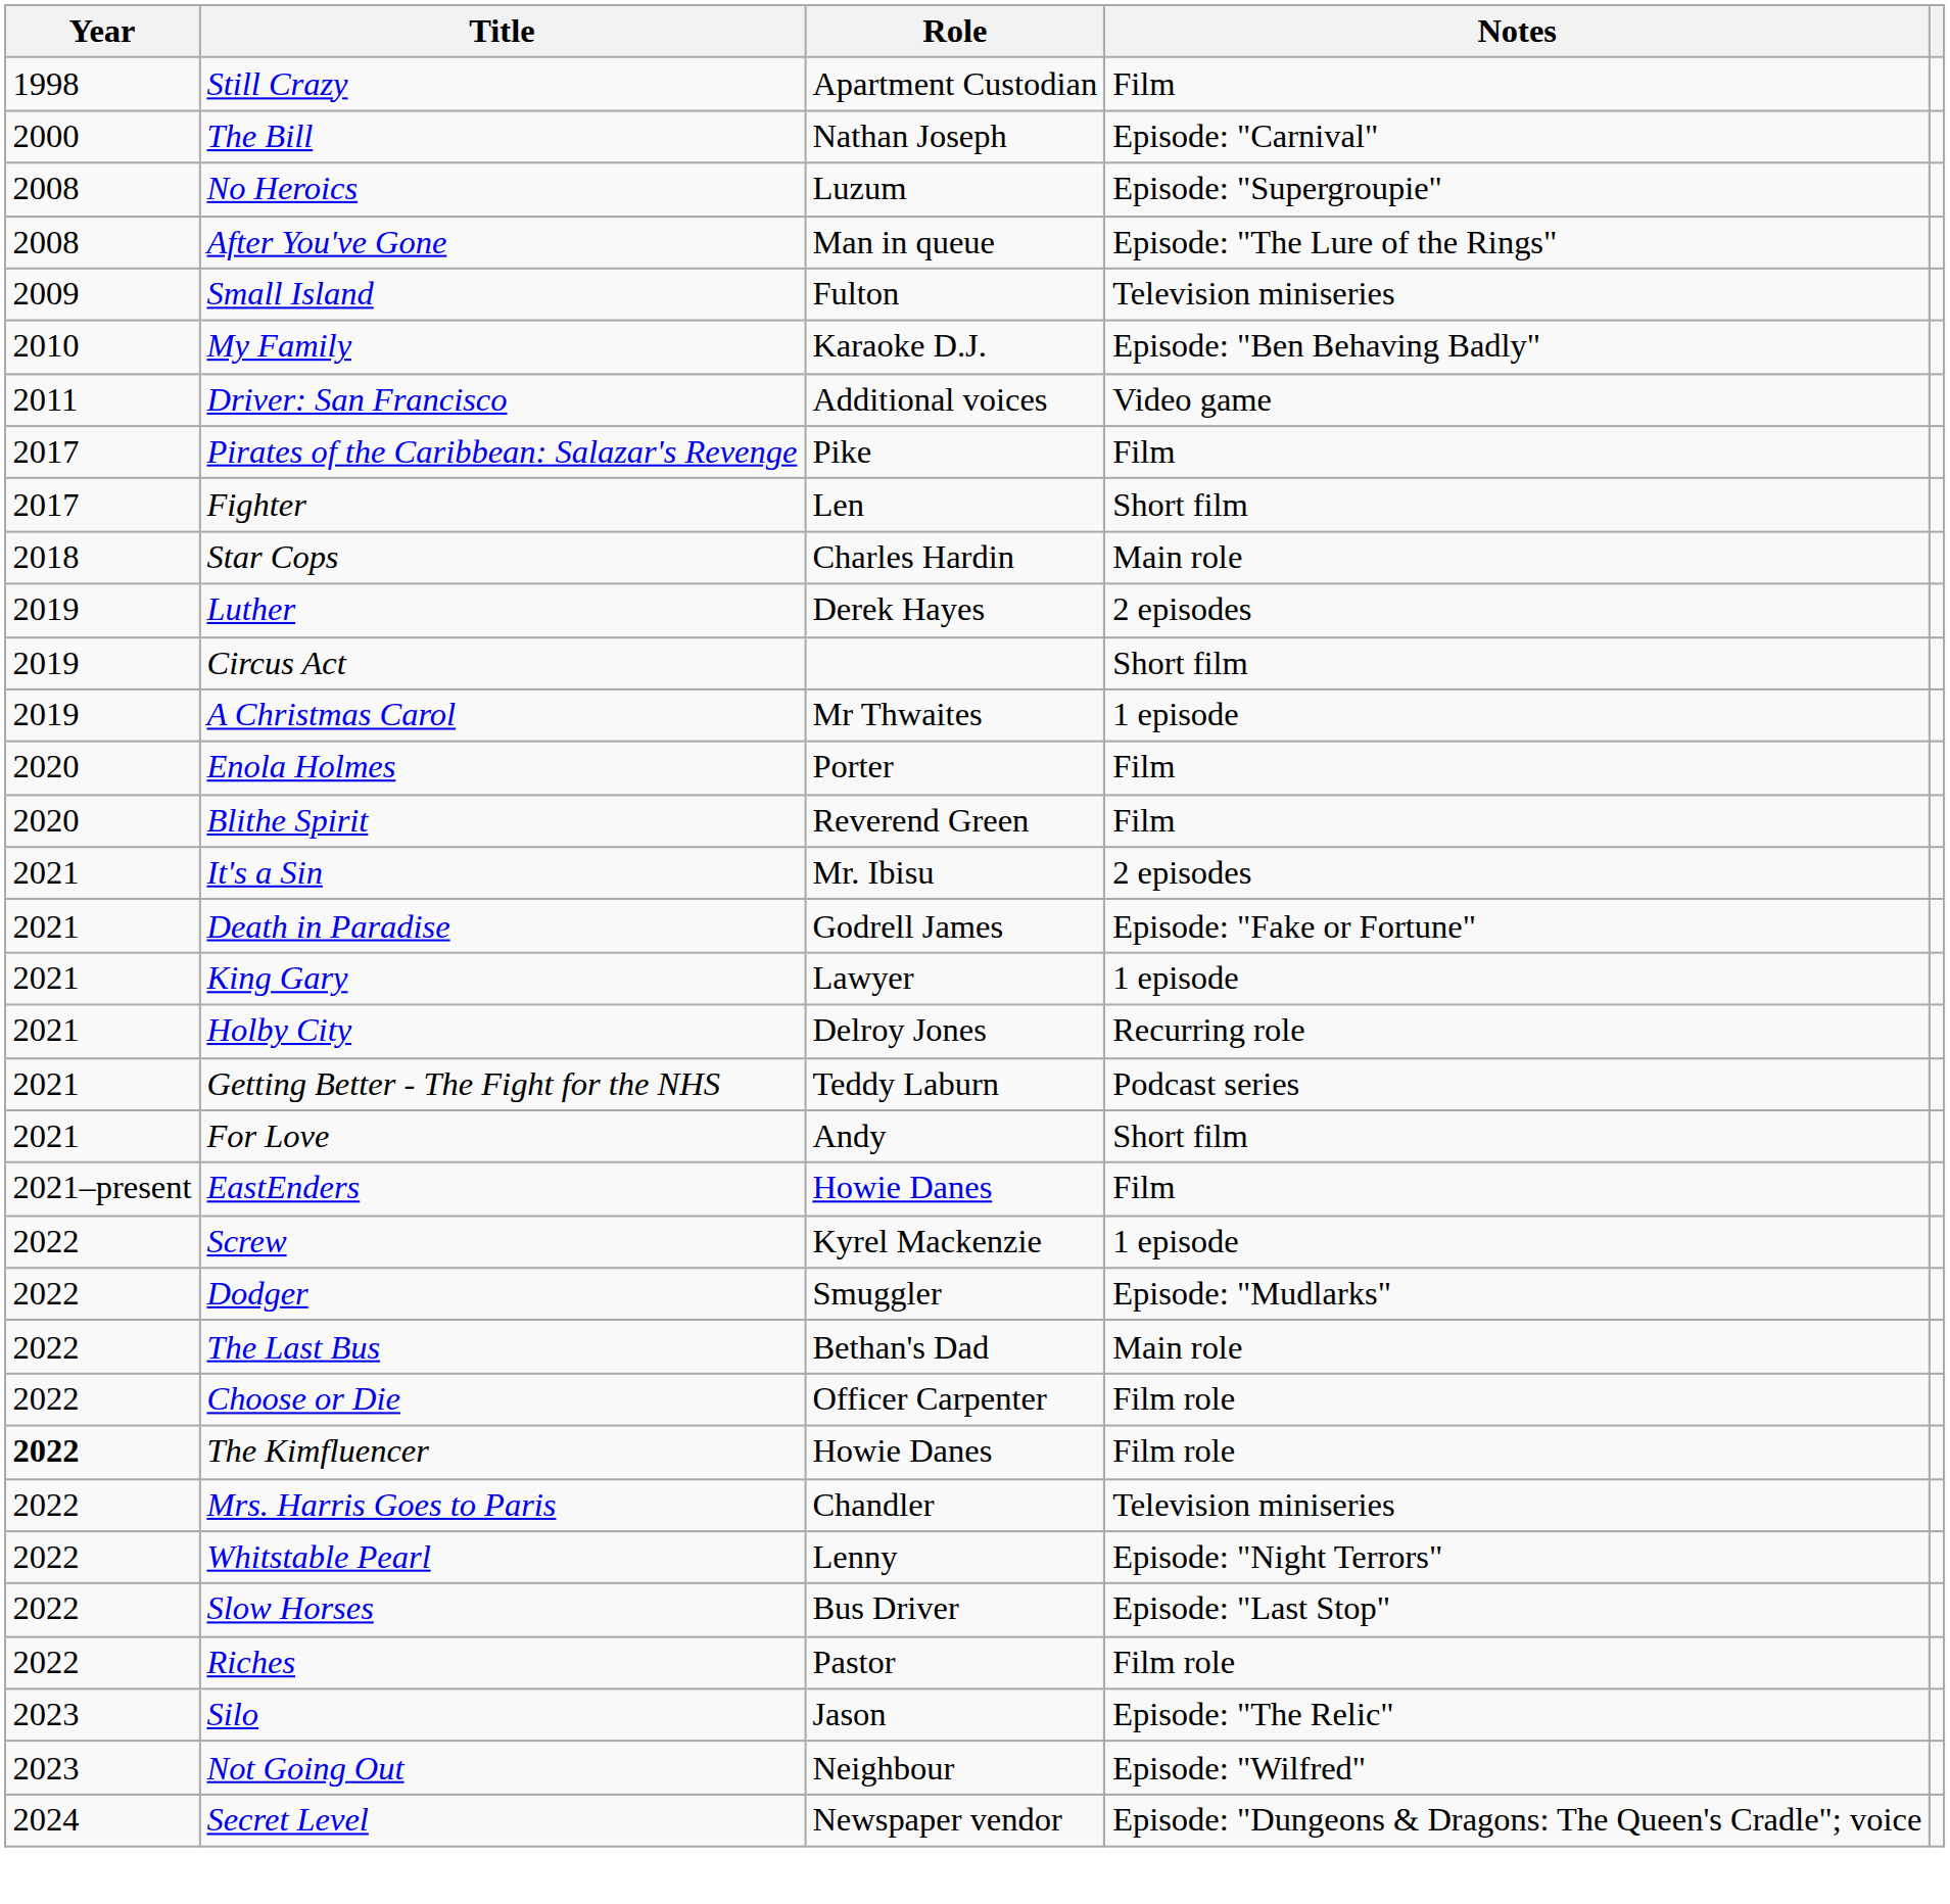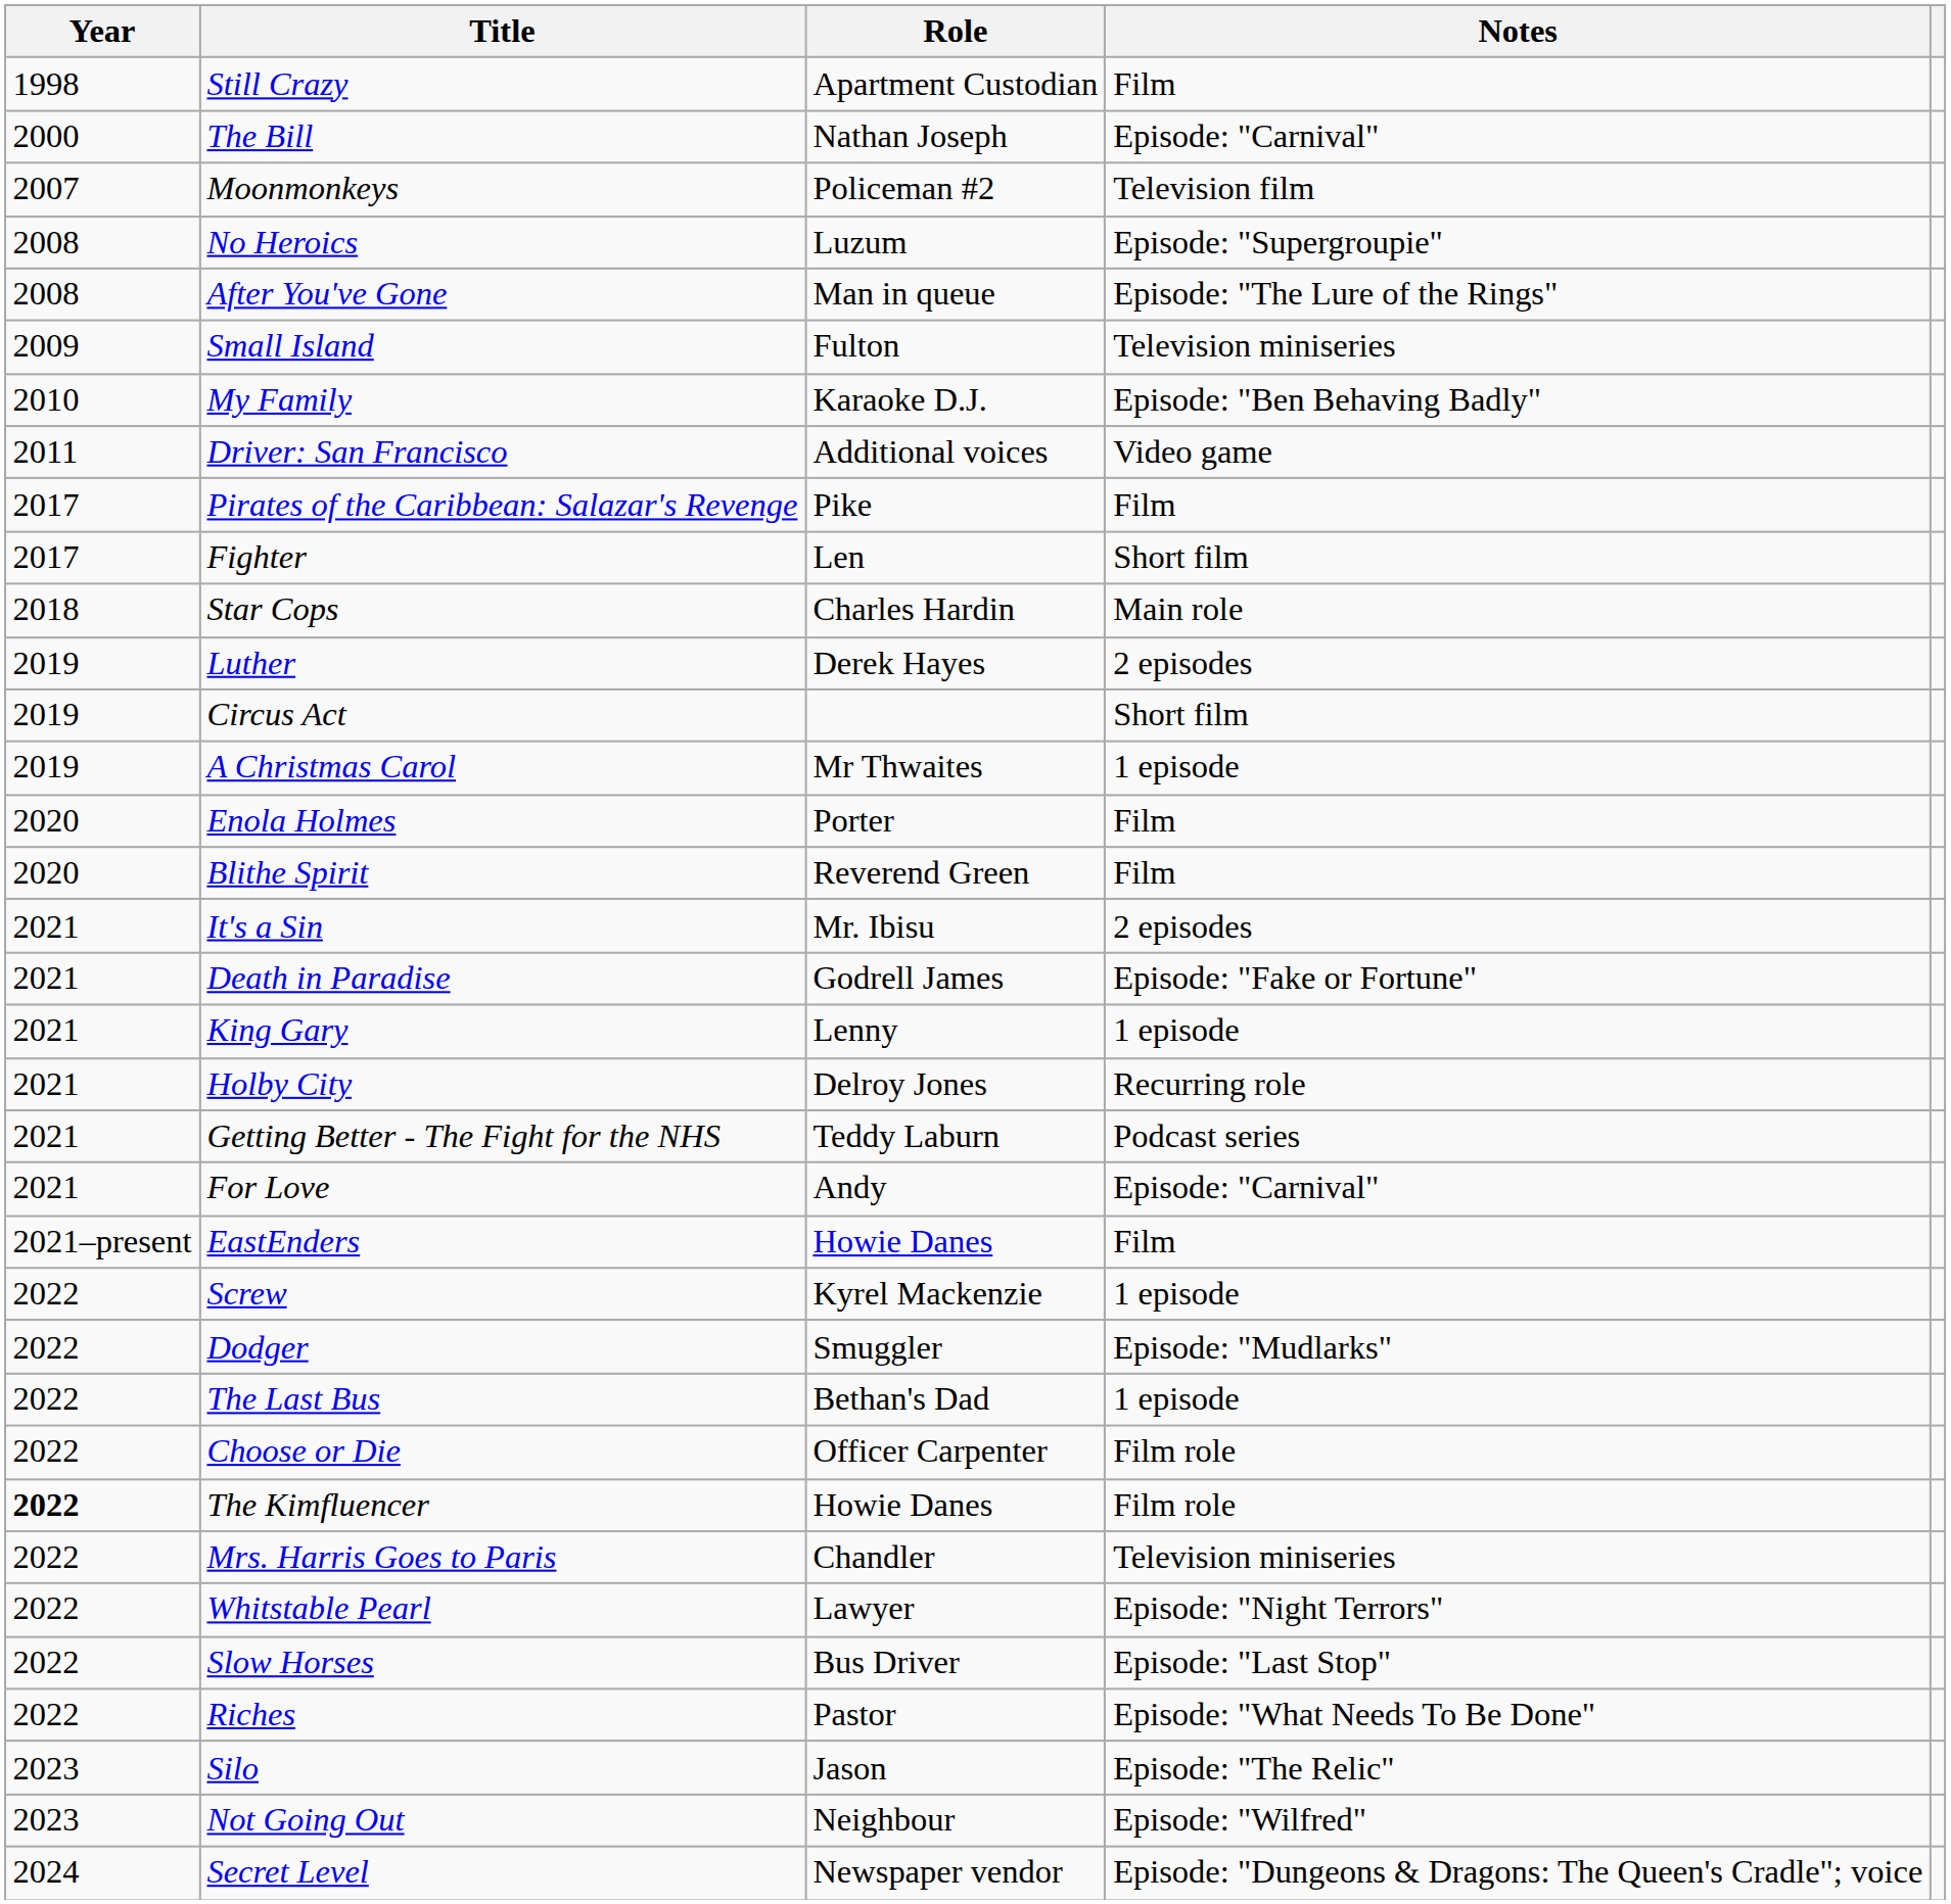+ row: 2007 | Moonmonkeys | Policeman #2 | Television film
King Gary | Role: Lawyer -> Lenny
For Love | Notes: Short film -> Episode: "Carnival"
The Last Bus | Notes: Main role -> 1 episode
Whitstable Pearl | Role: Lenny -> Lawyer
Riches | Notes: Film role -> Episode: "What Needs To Be Done"
